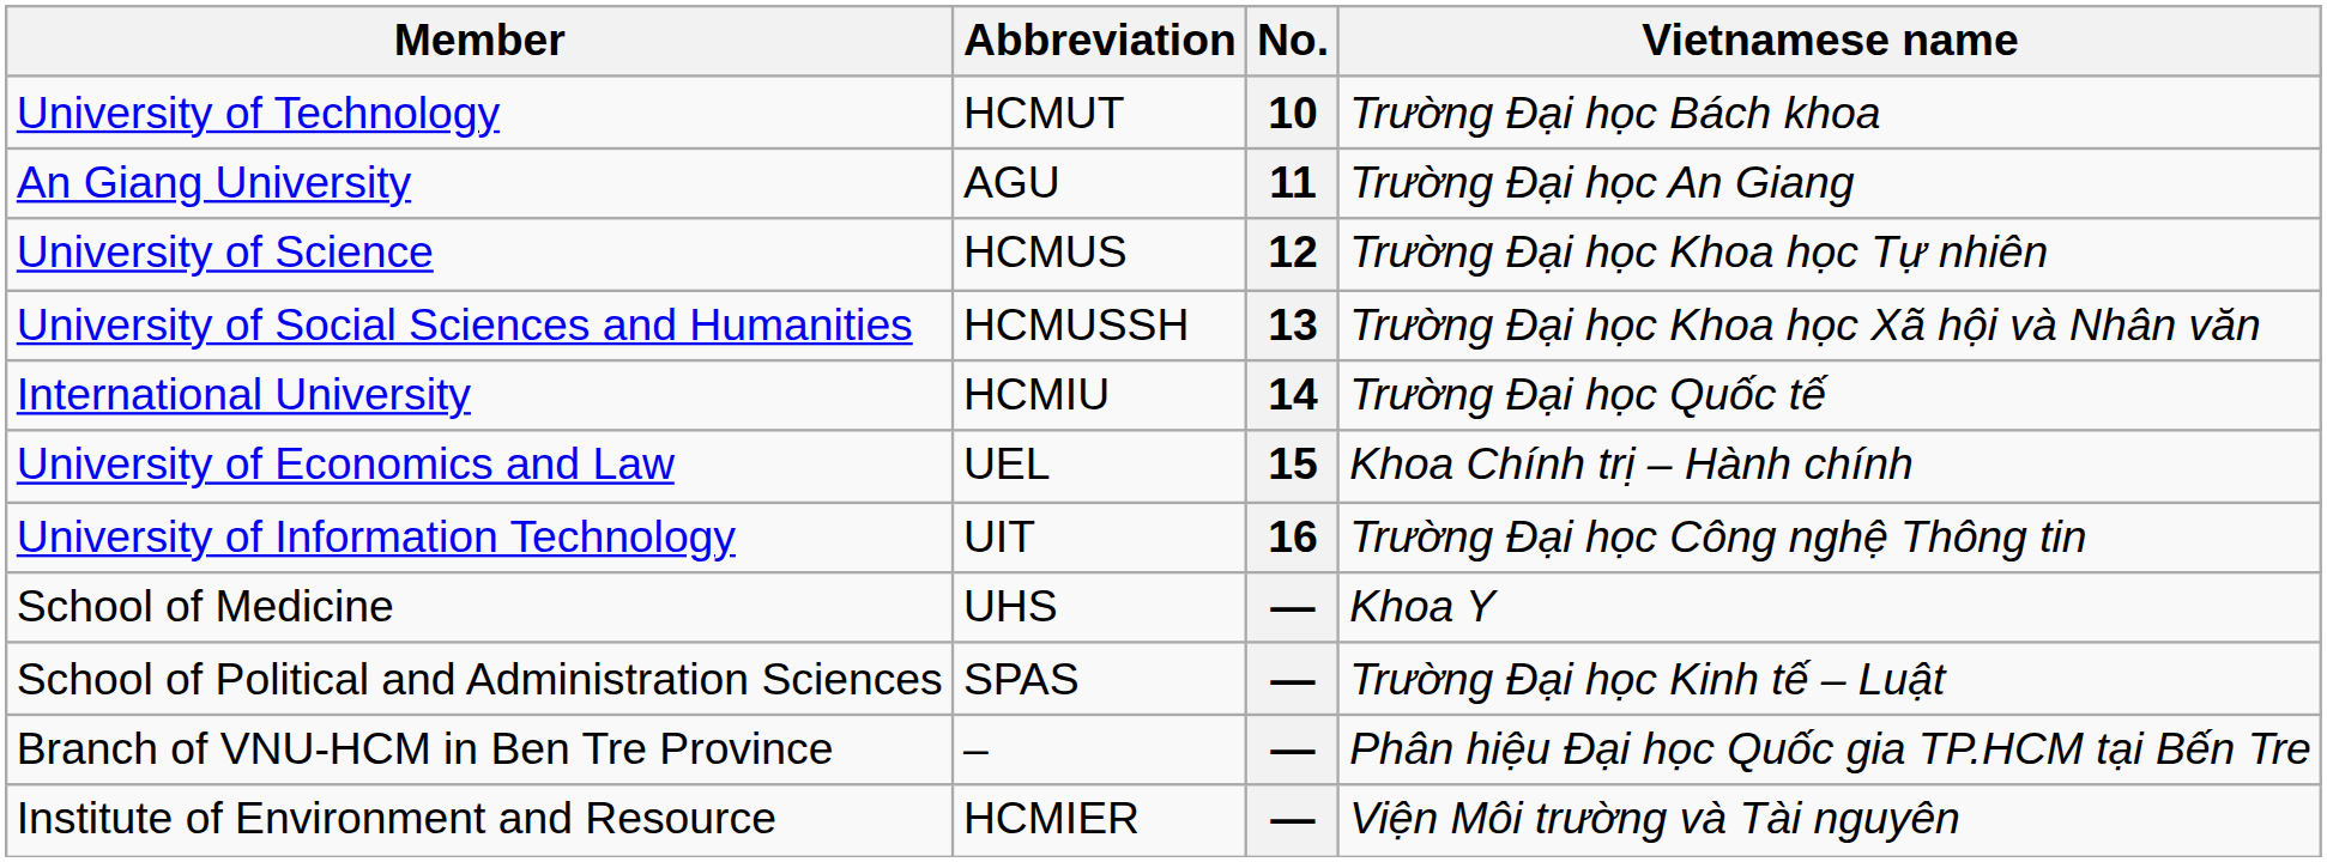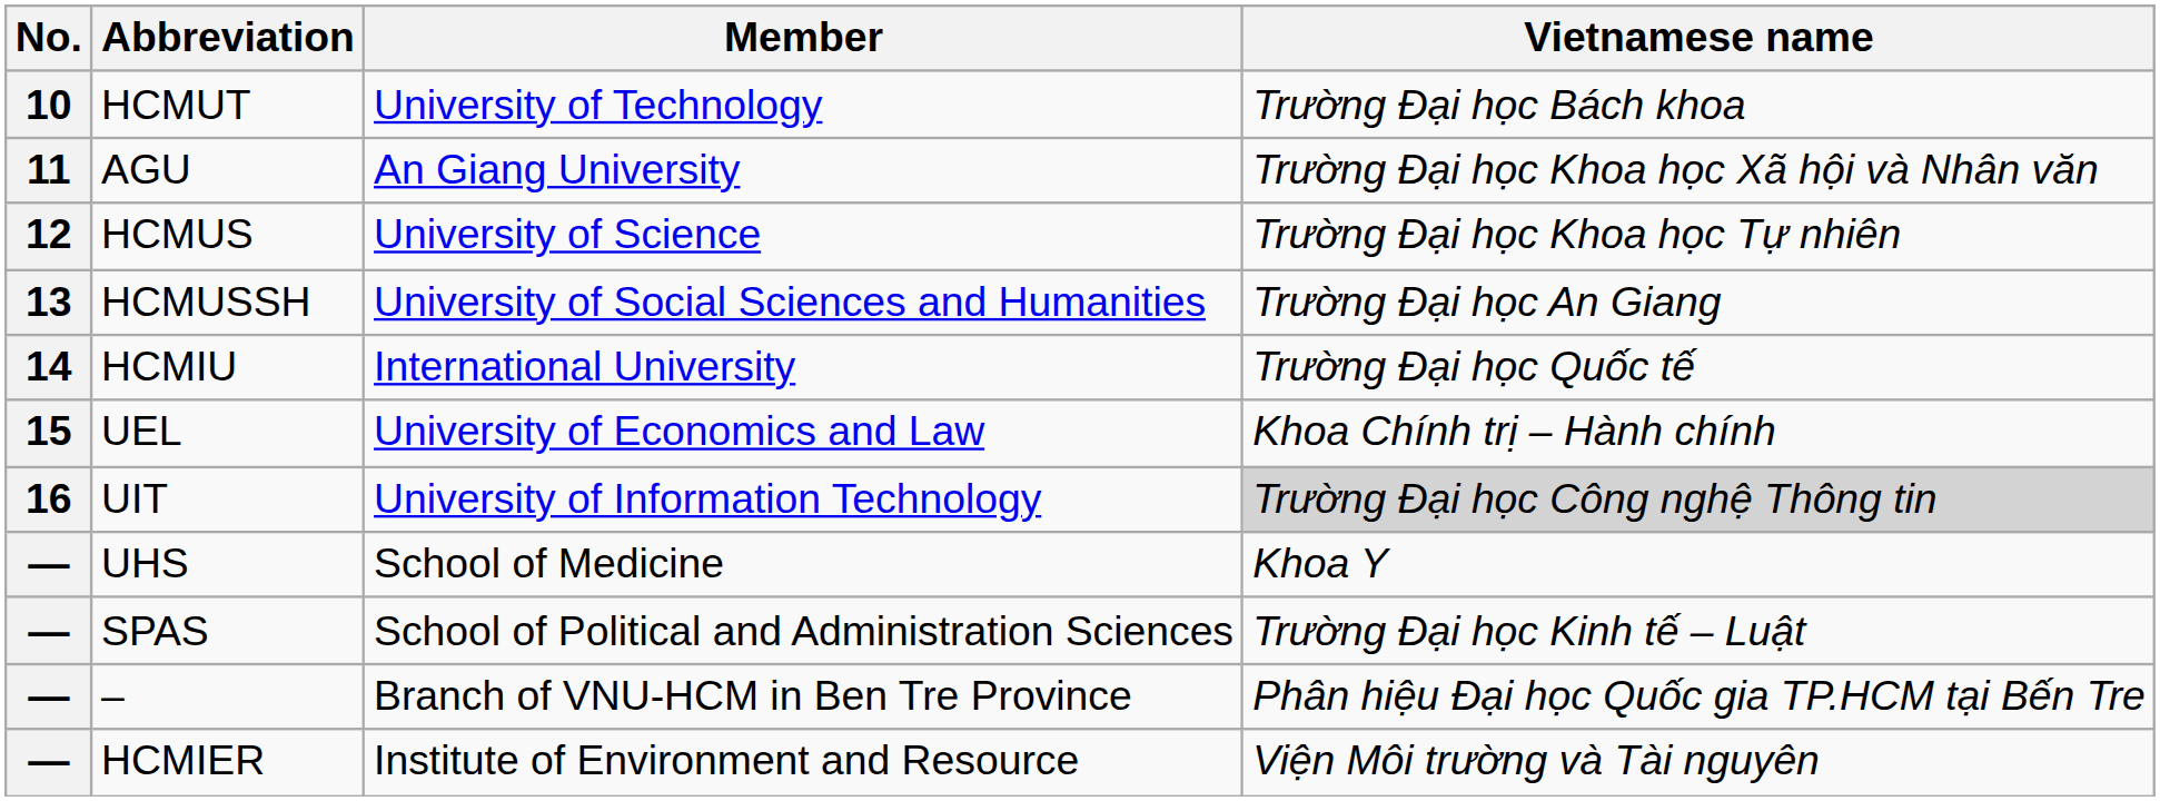columns swapped: No. <-> Member
AGU | Vietnamese name: Trường Đại học An Giang -> Trường Đại học Khoa học Xã hội và Nhân văn
HCMUSSH | Vietnamese name: Trường Đại học Khoa học Xã hội và Nhân văn -> Trường Đại học An Giang
UIT | Vietnamese name: no background -> lightgrey background
